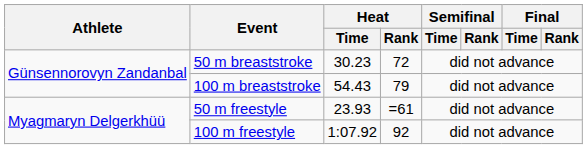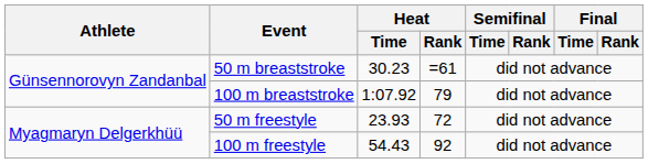50 m breaststroke | Heat / Rank: 72 -> =61
100 m breaststroke | Heat / Time: 54.43 -> 1:07.92
50 m freestyle | Heat / Rank: =61 -> 72
100 m freestyle | Heat / Time: 1:07.92 -> 54.43
